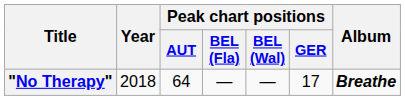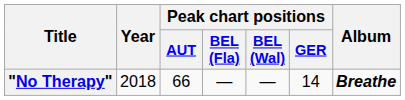"No Therapy" | Peak chart positions / AUT: 64 -> 66
"No Therapy" | Peak chart positions / GER: 17 -> 14
